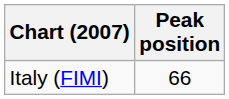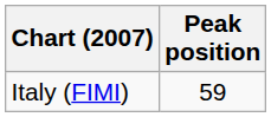Italy (FIMI) | Peak position: 66 -> 59
